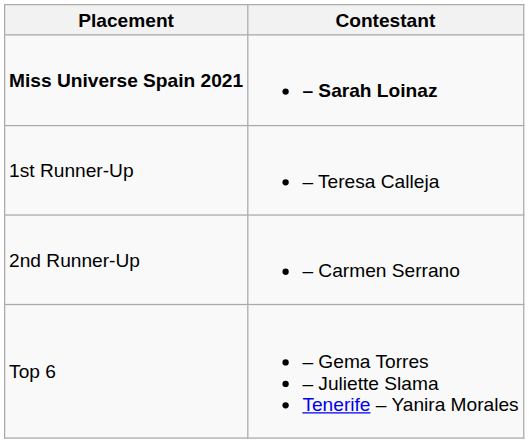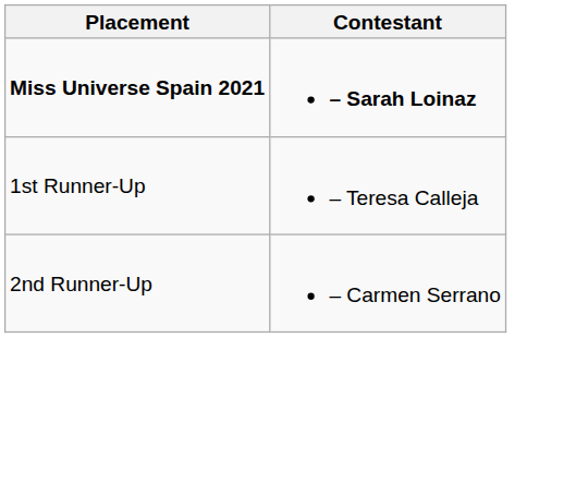- row: Top 6 | – Gema Torres – Juliette Slama Tenerife – Yanira Morales
